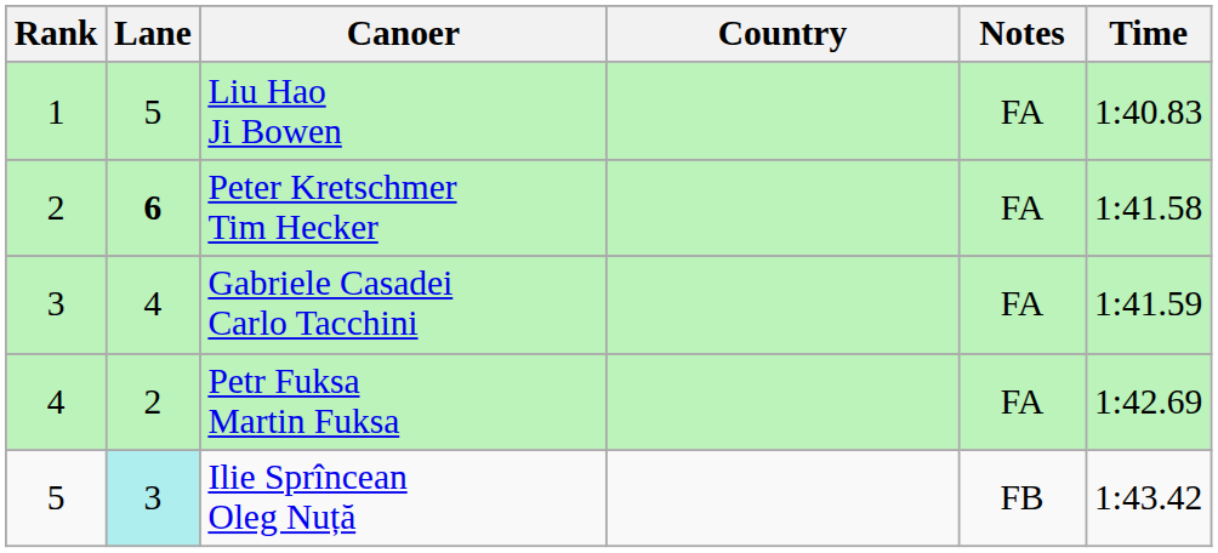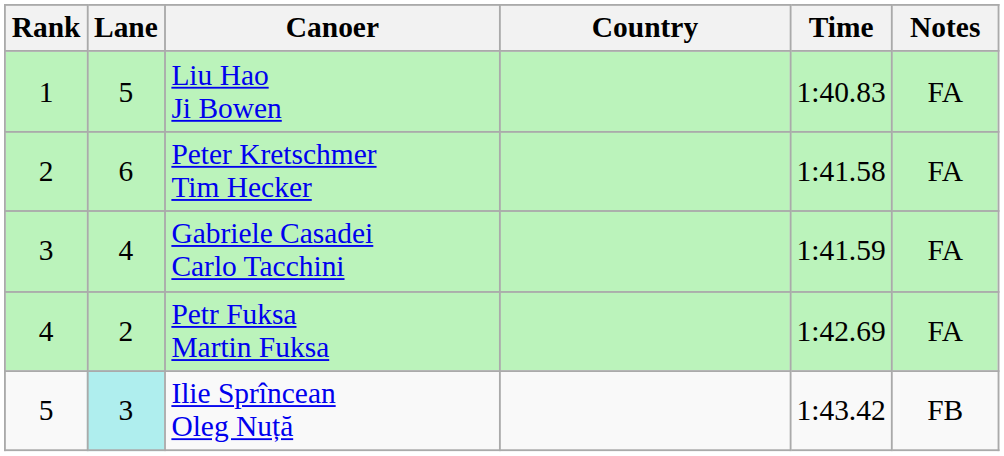columns swapped: Time <-> Notes
Peter Kretschmer Tim Hecker | Lane: bold -> normal
